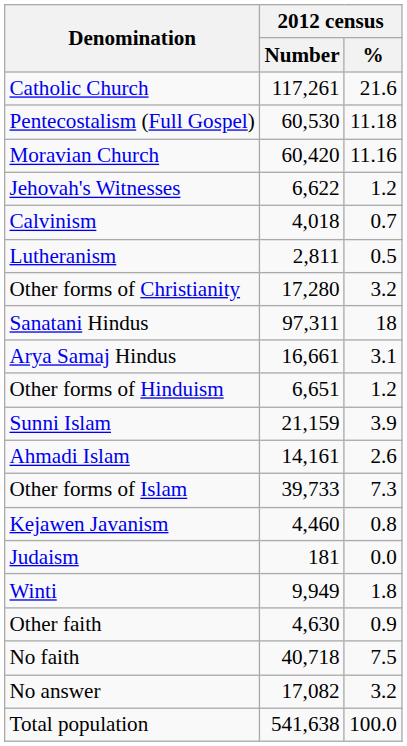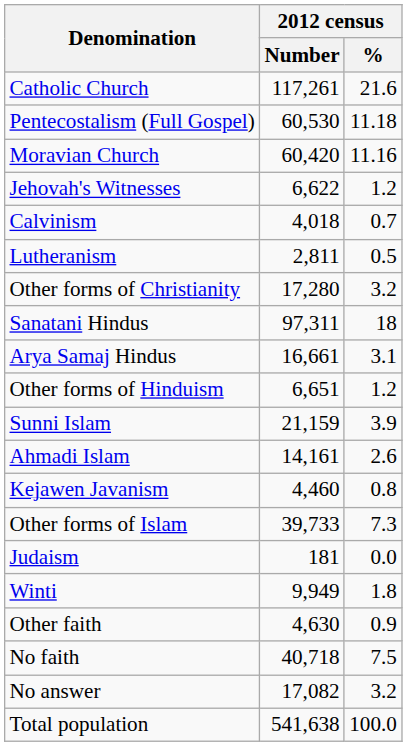rows swapped: Other forms of Islam <-> Kejawen Javanism
